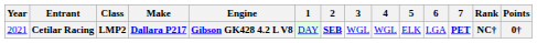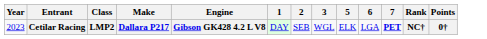- column: 4 | WGL
Cetilar Racing | Year: 2021 -> 2023
Cetilar Racing | 2: bold -> normal
